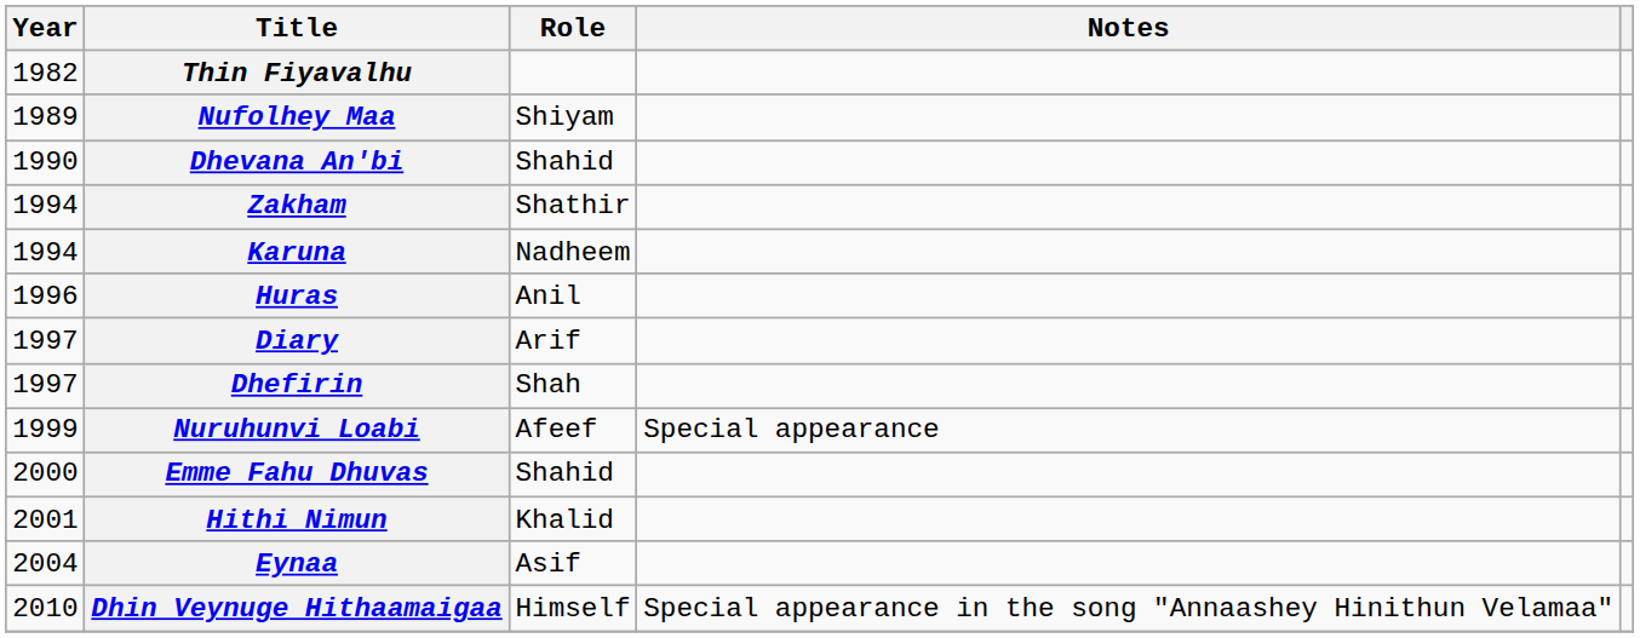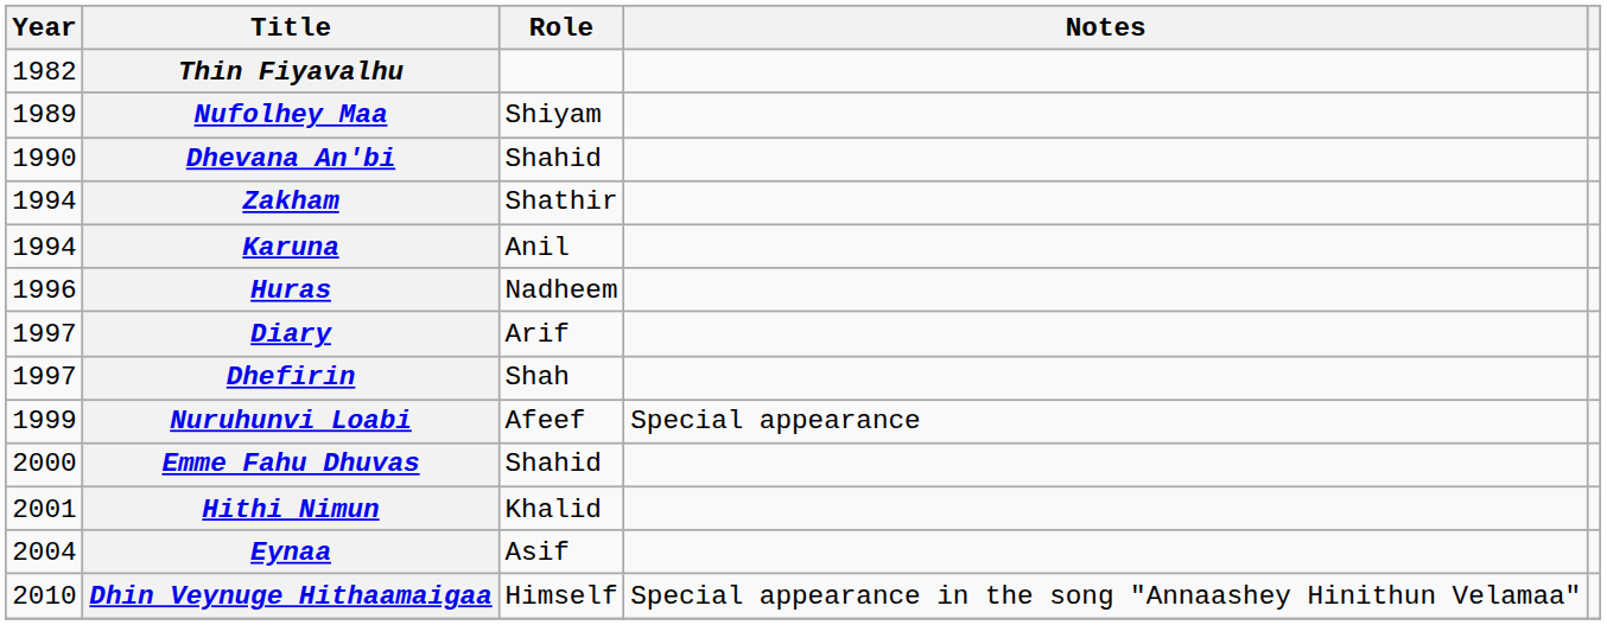Karuna | Role: Nadheem -> Anil
Huras | Role: Anil -> Nadheem
